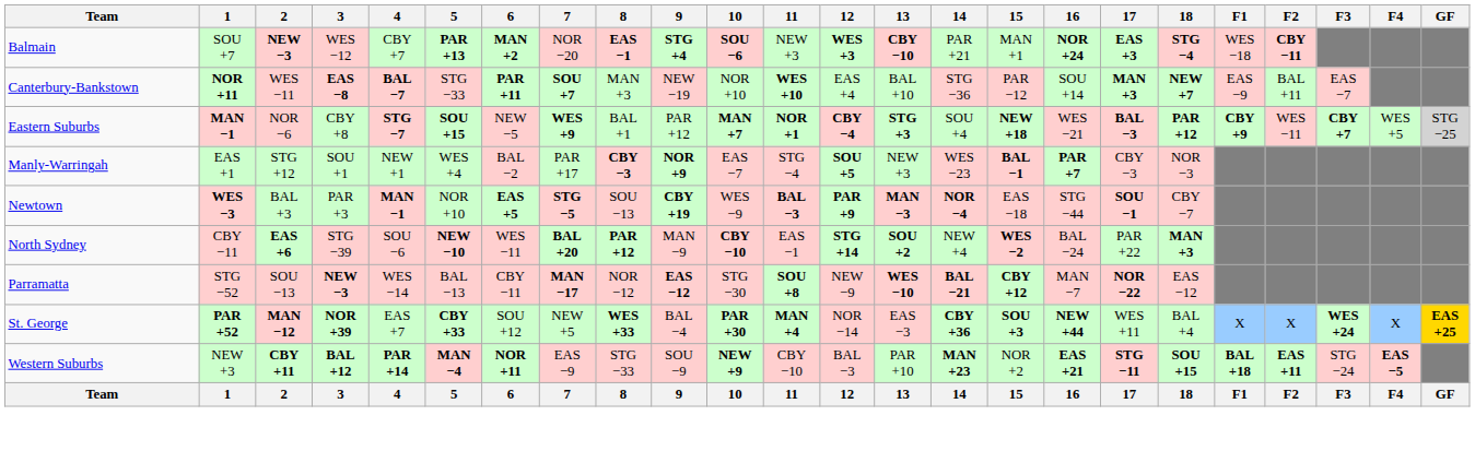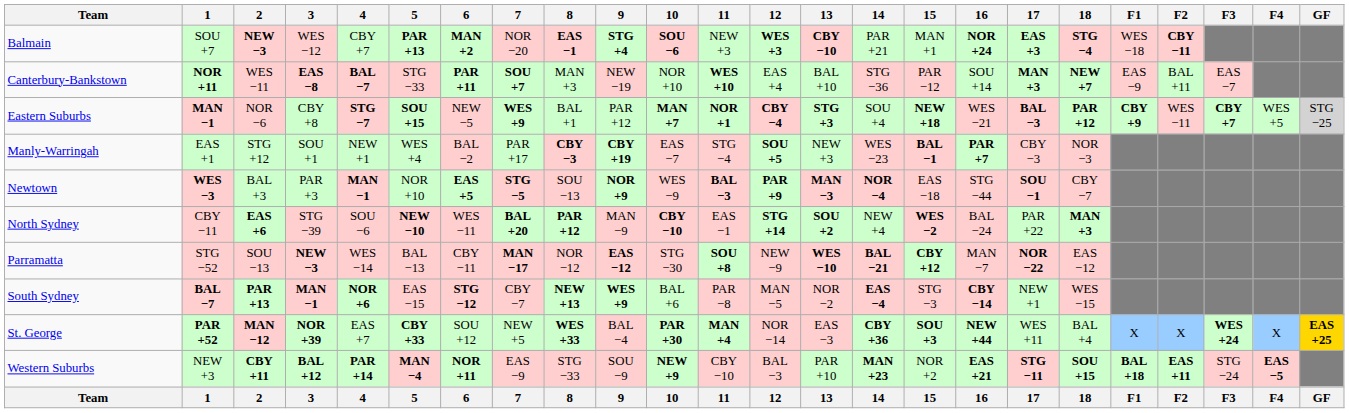Manly-Warringah | 9: NOR +9 -> CBY +19
Newtown | 9: CBY +19 -> NOR +9
+ row: South Sydney | BAL −7 | PAR +13 | MAN −1 | NOR +6 | EAS −15 | STG −12 | CBY −7 | NEW +13 | WES +9 | BAL +6 | PAR −8 | MAN −5 | NOR −2 | EAS −4 | STG −3 | CBY −14 | NEW +1 | WES −15
